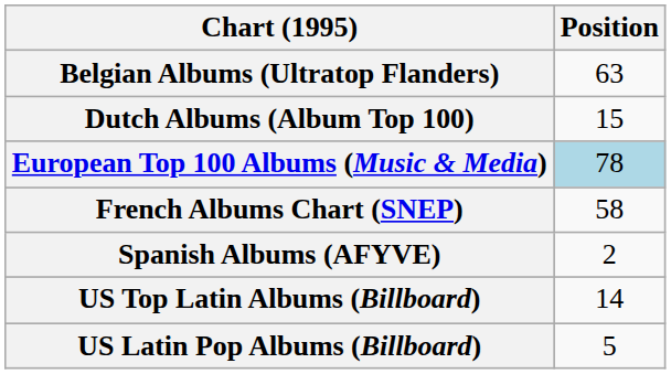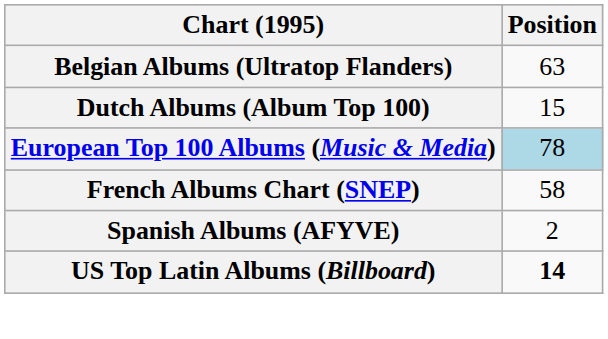US Top Latin Albums (Billboard) | Position: normal -> bold
- row: US Latin Pop Albums (Billboard) | 5
